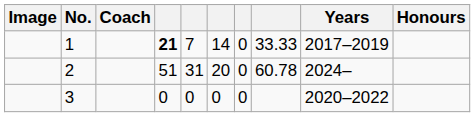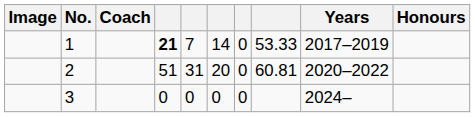1 | column 8: 33.33 -> 53.33
2 | column 8: 60.78 -> 60.81
2 | Years: 2024– -> 2020–2022
3 | Years: 2020–2022 -> 2024–
